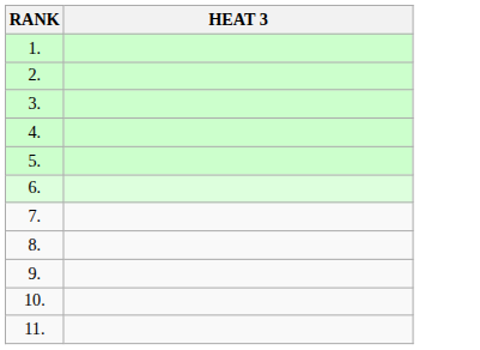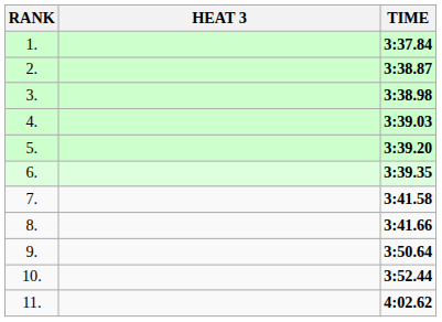+ column: TIME | 3:37.84 | 3:38.87 | 3:38.98 | 3:39.03 | 3:39.20 | 3:39.35 | 3:41.58 | 3:41.66 | 3:50.64 | 3:52.44 | 4:02.62
